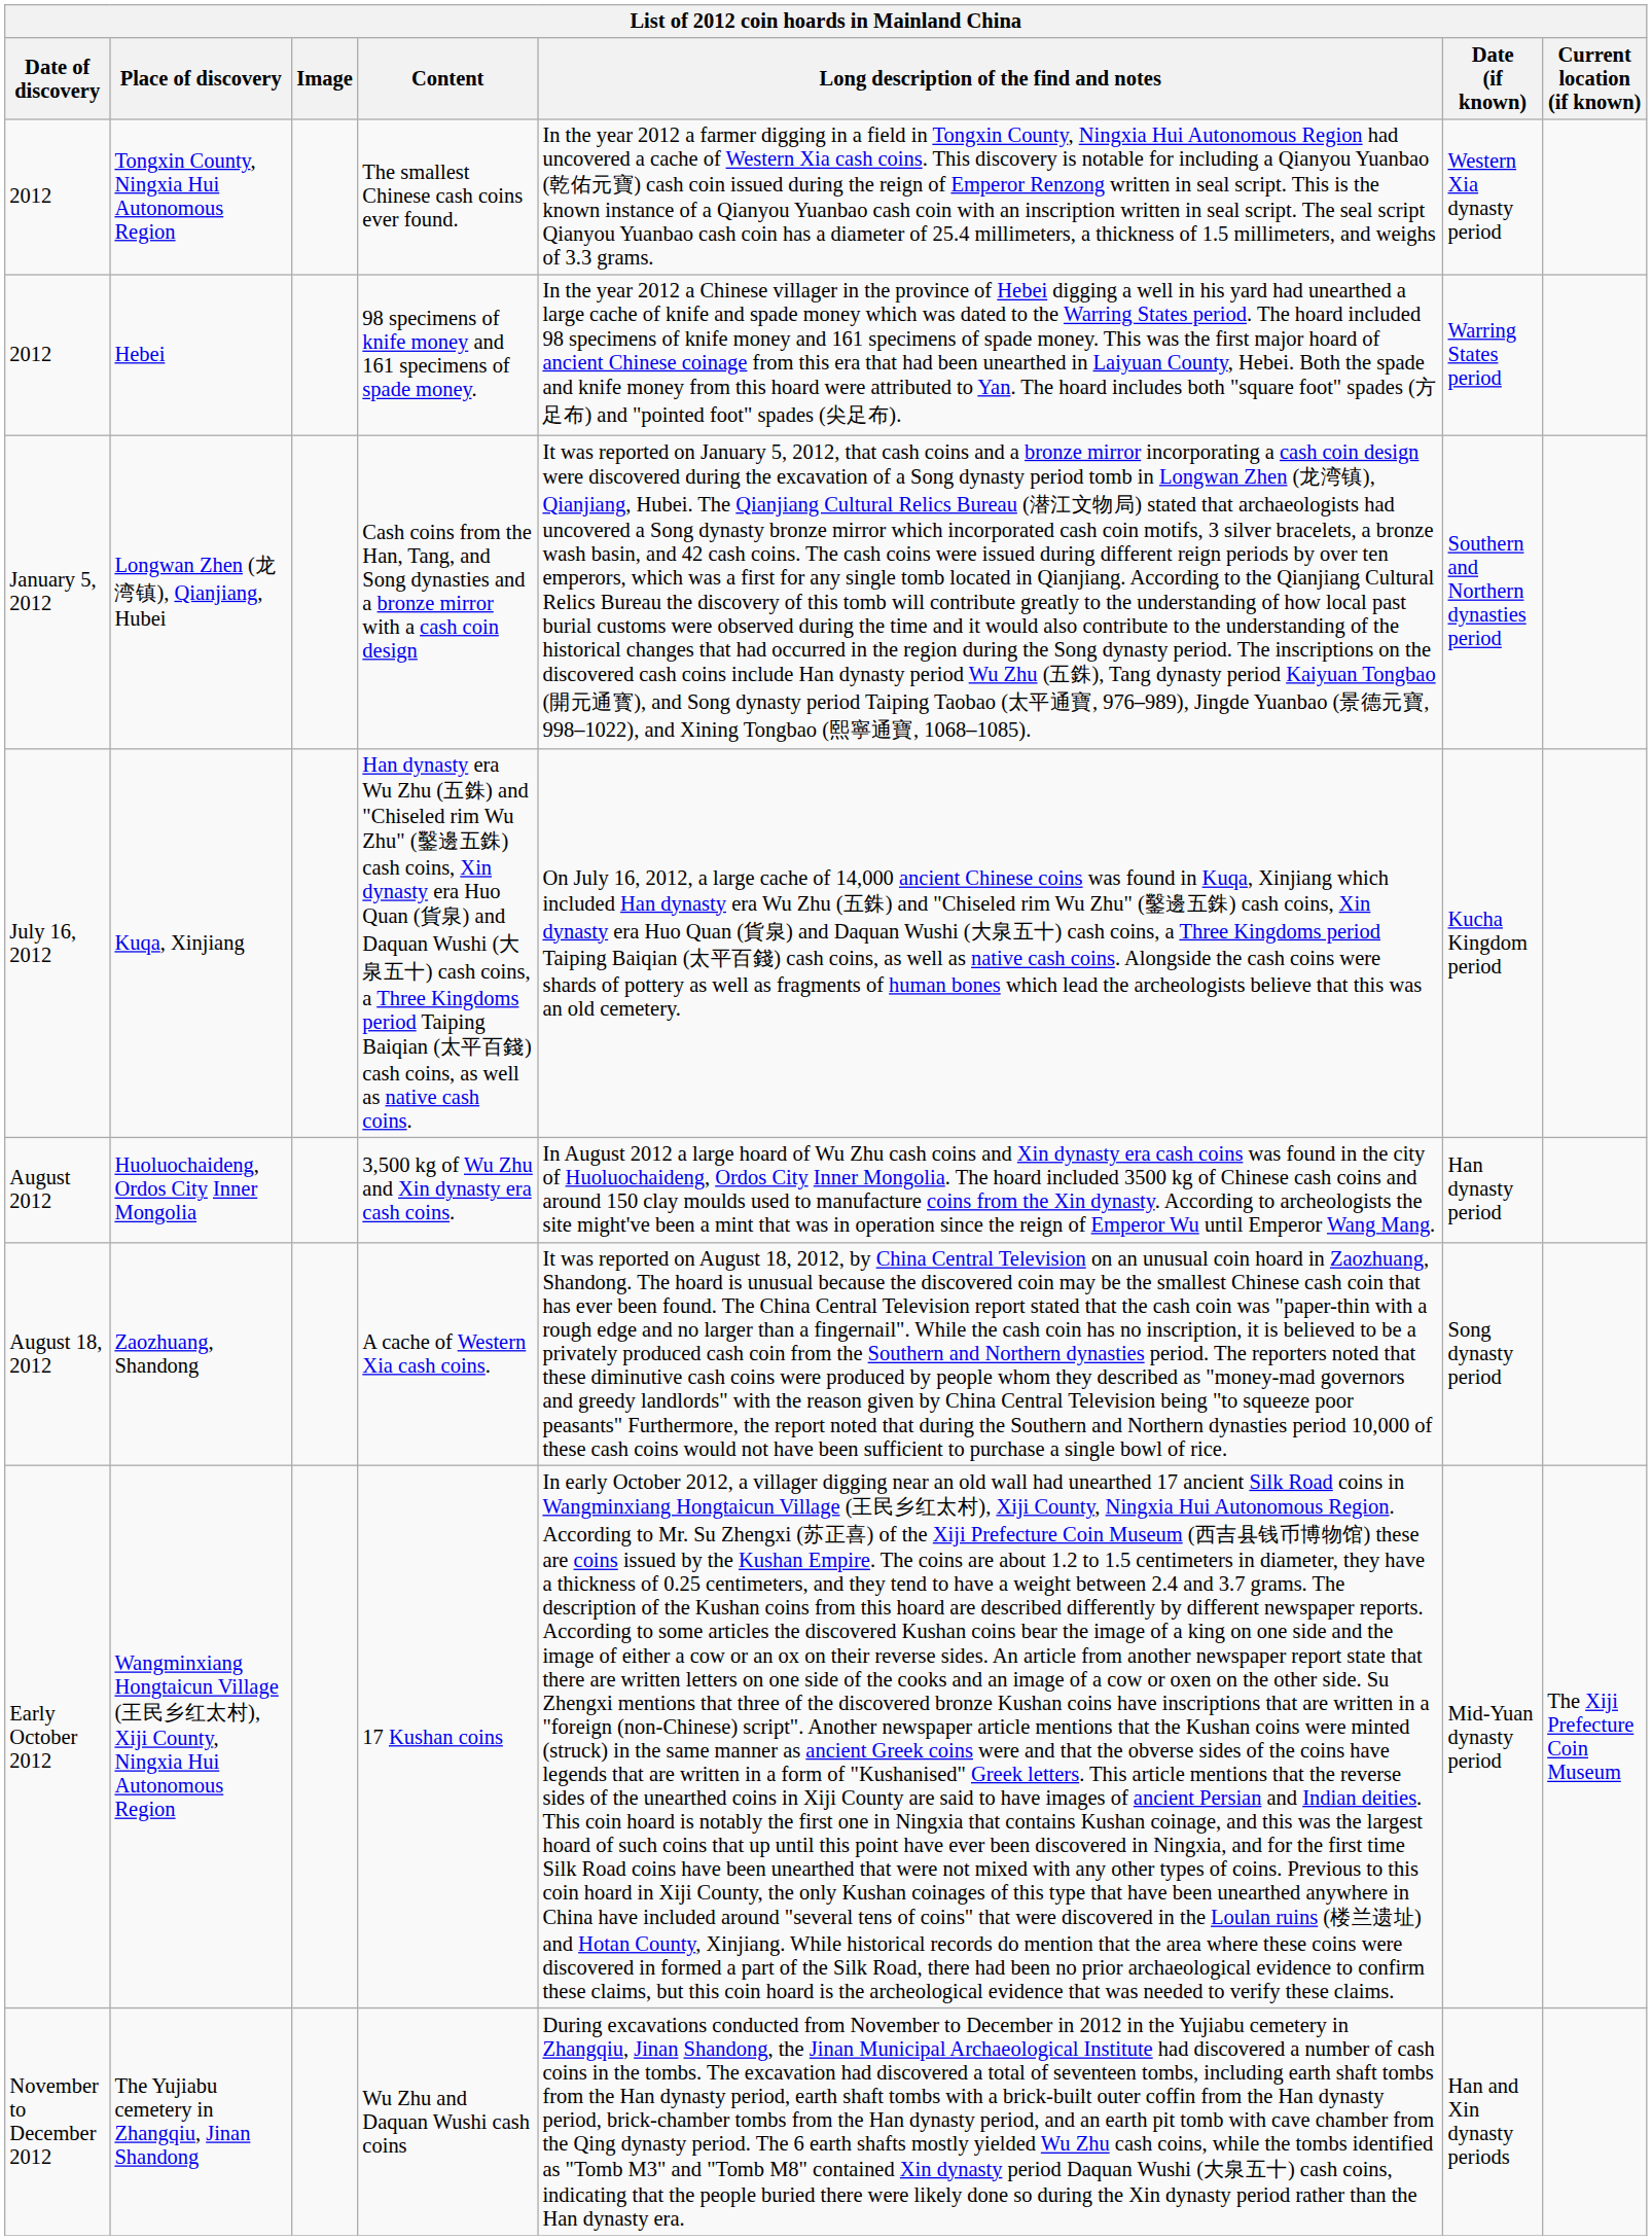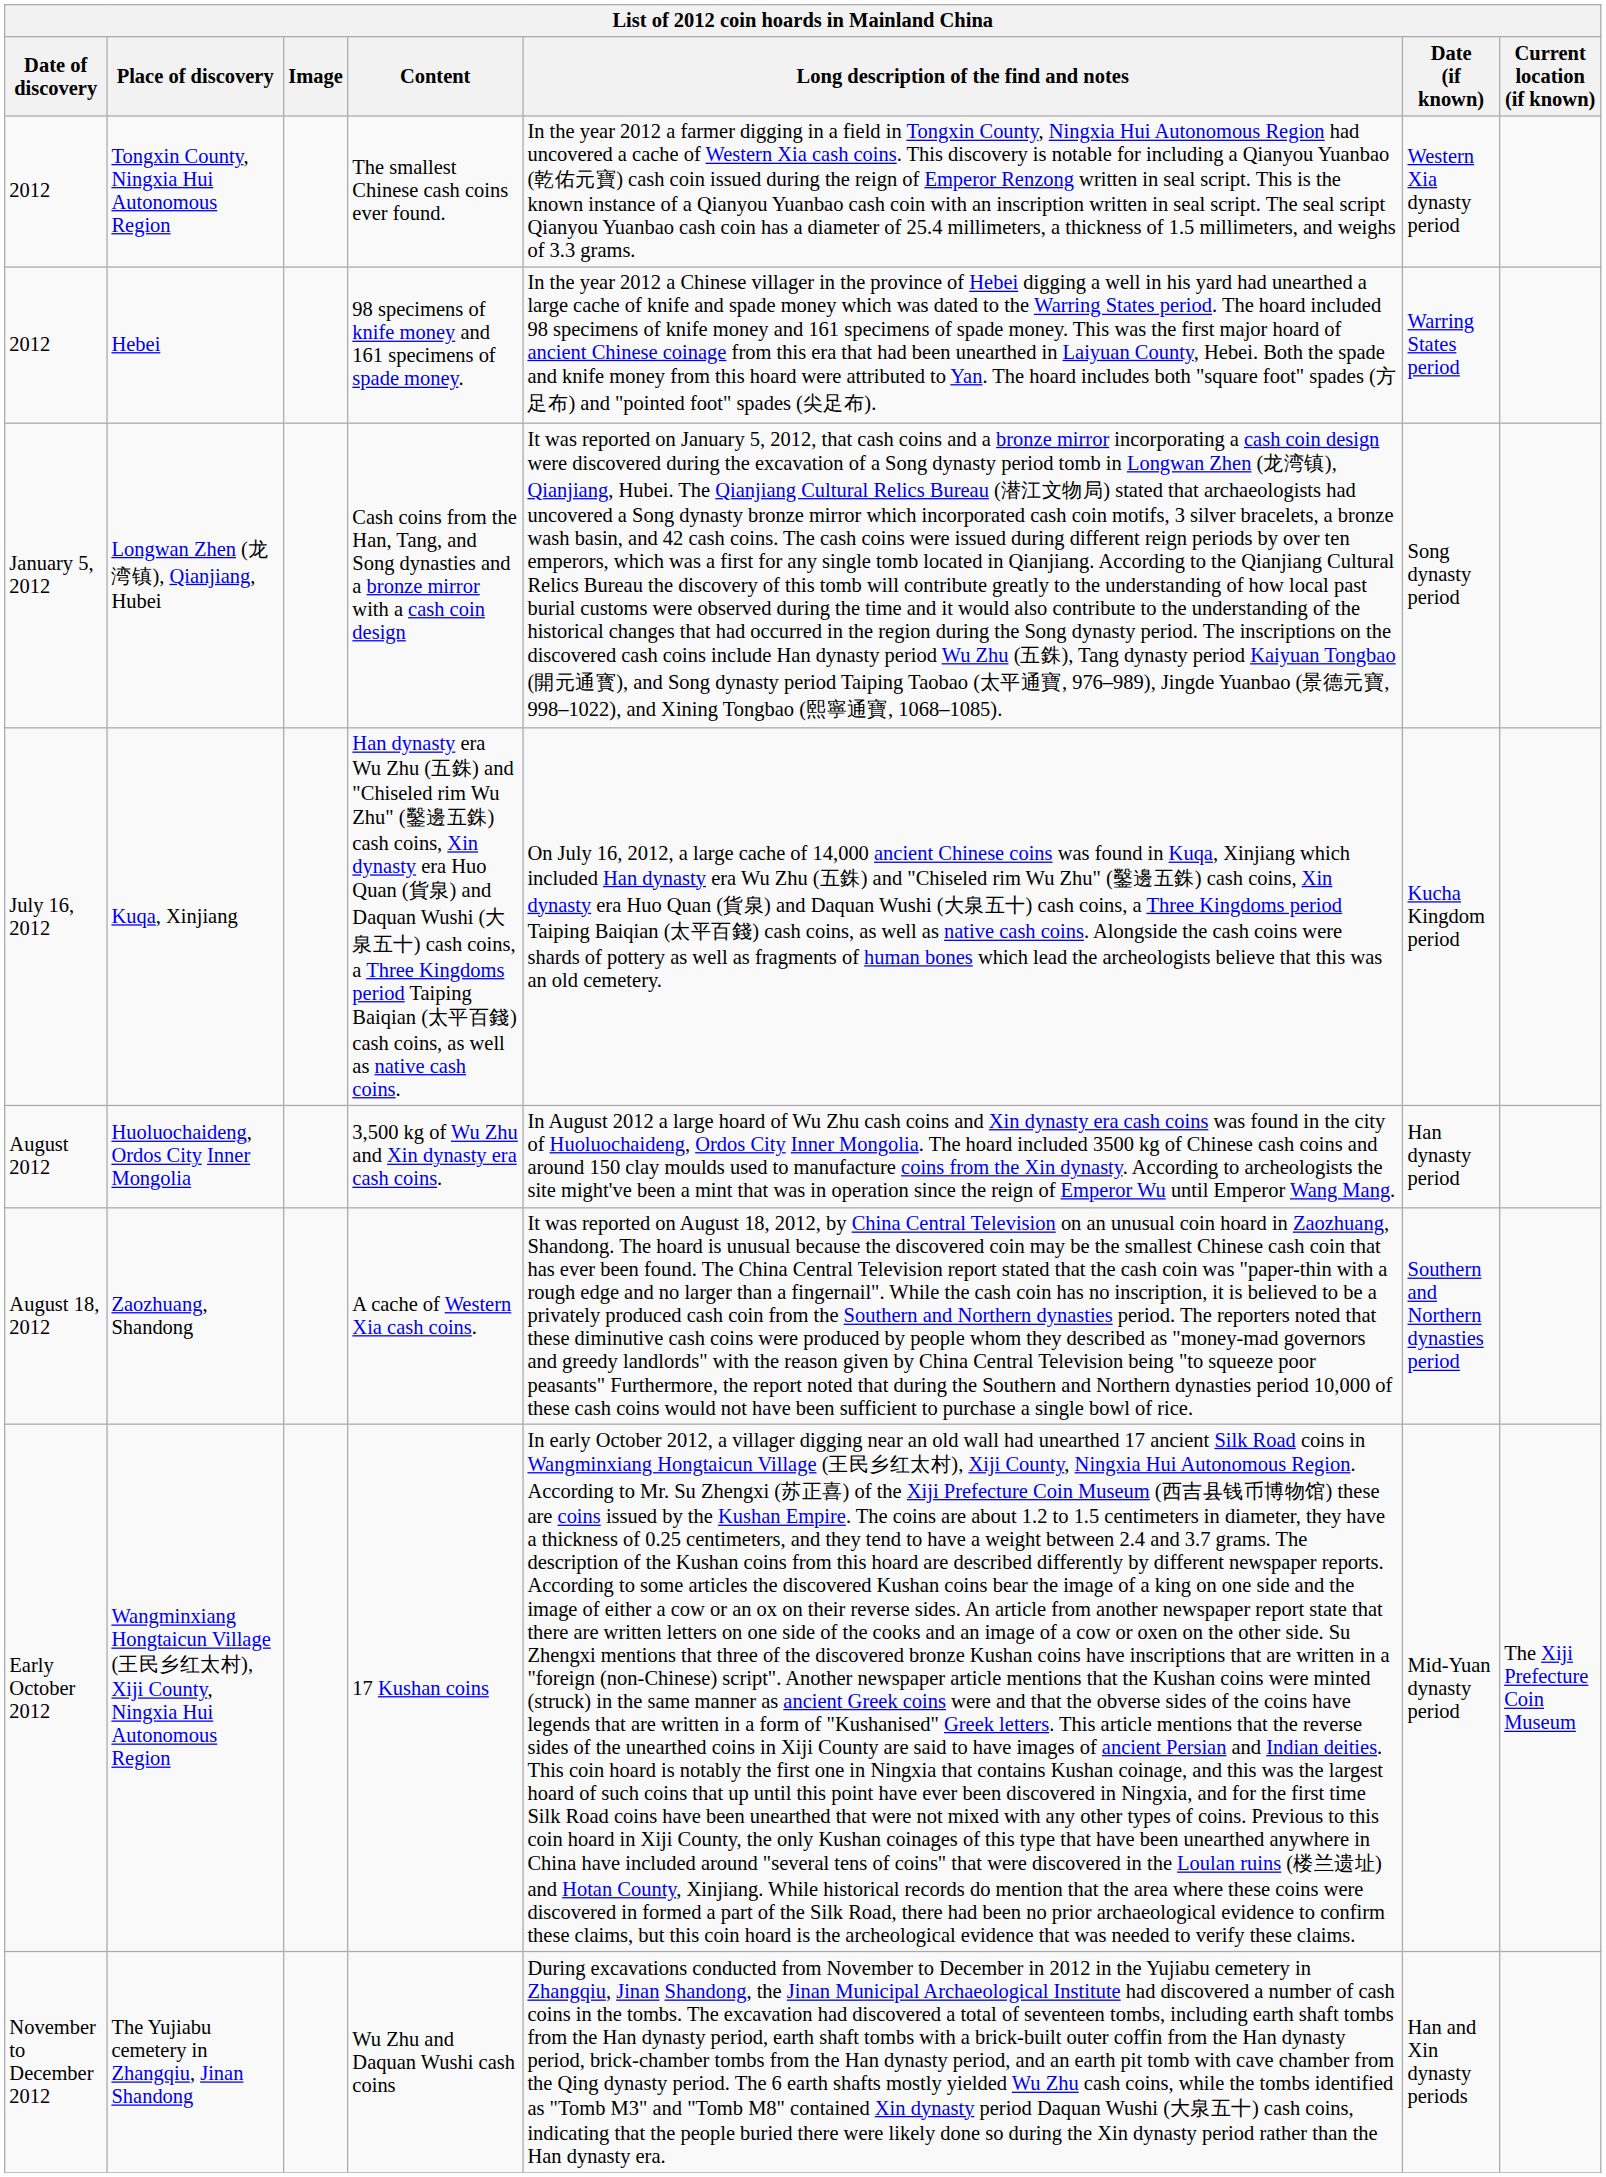Longwan Zhen (龙湾镇), Qianjiang, Hubei | Date (if known): Southern and Northern dynasties period -> Song dynasty period
Zaozhuang, Shandong | Date (if known): Song dynasty period -> Southern and Northern dynasties period
